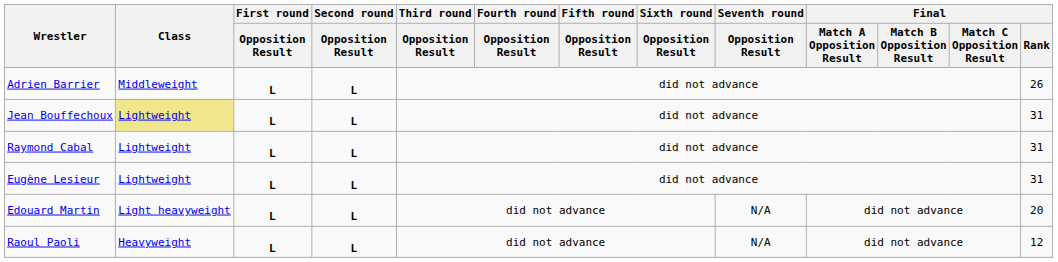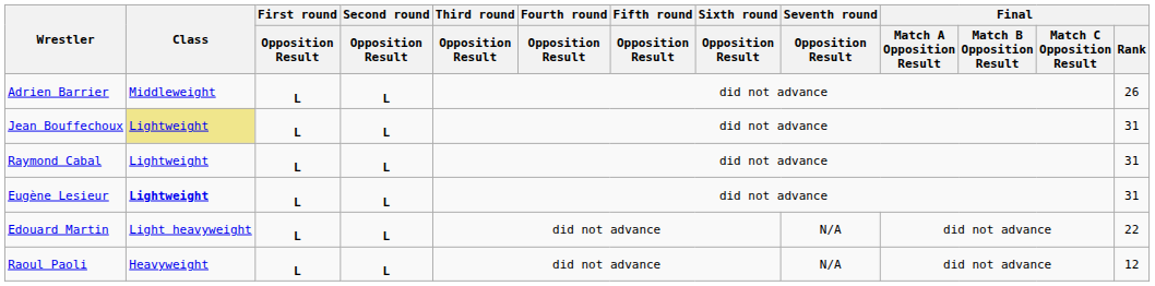Eugène Lesieur | Class: normal -> bold
Edouard Martin | Final / Rank: 20 -> 22
